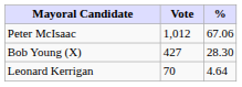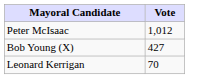- column: % | 67.06 | 28.30 | 4.64
